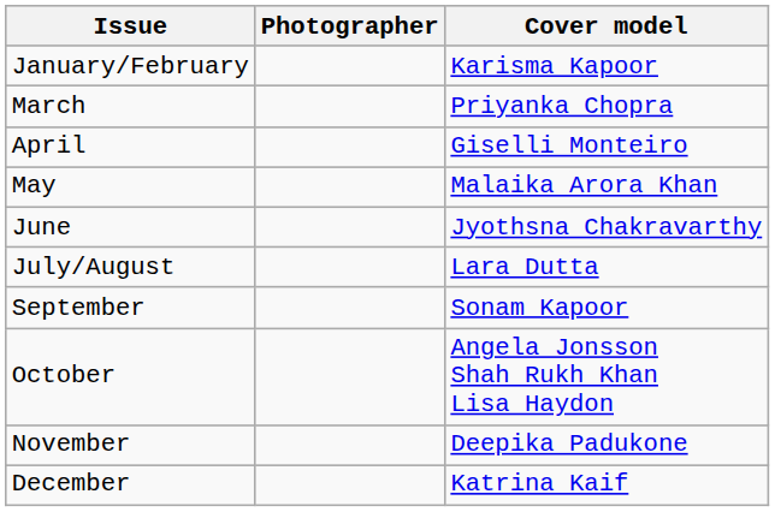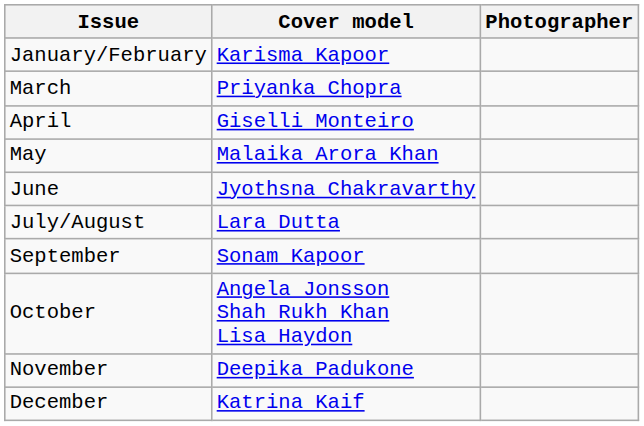columns swapped: Cover model <-> Photographer
